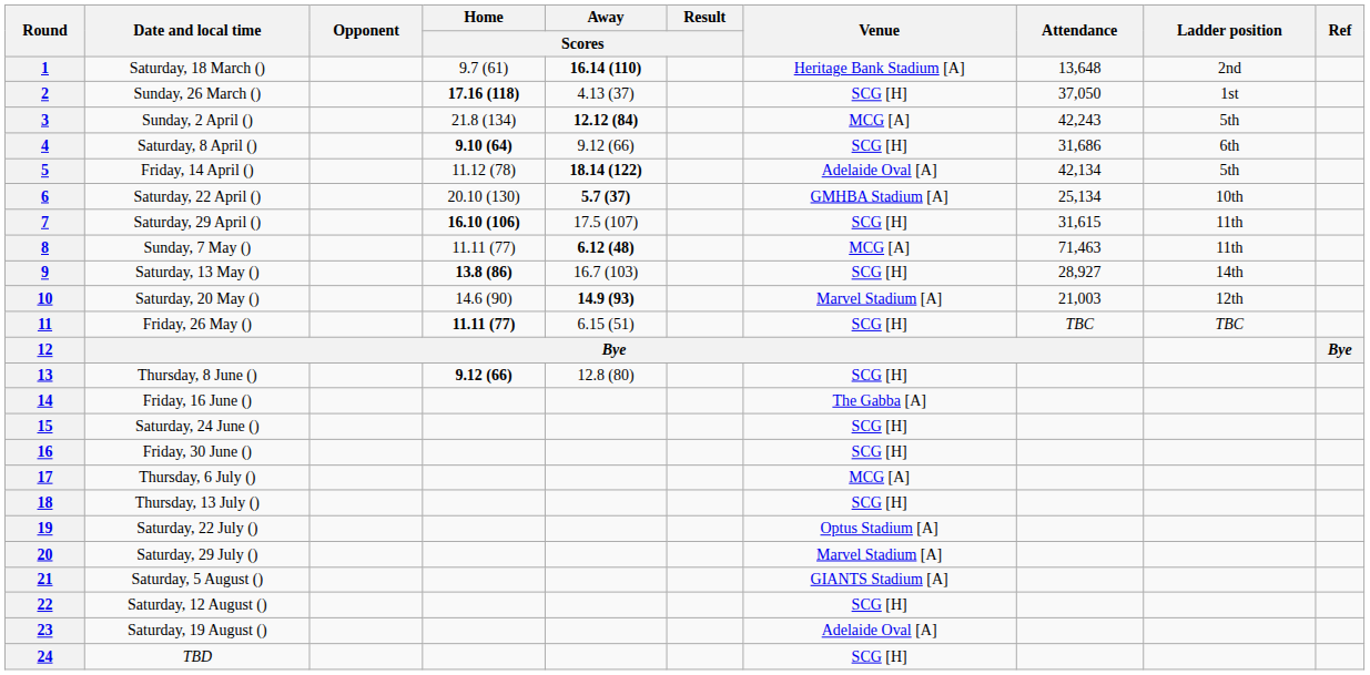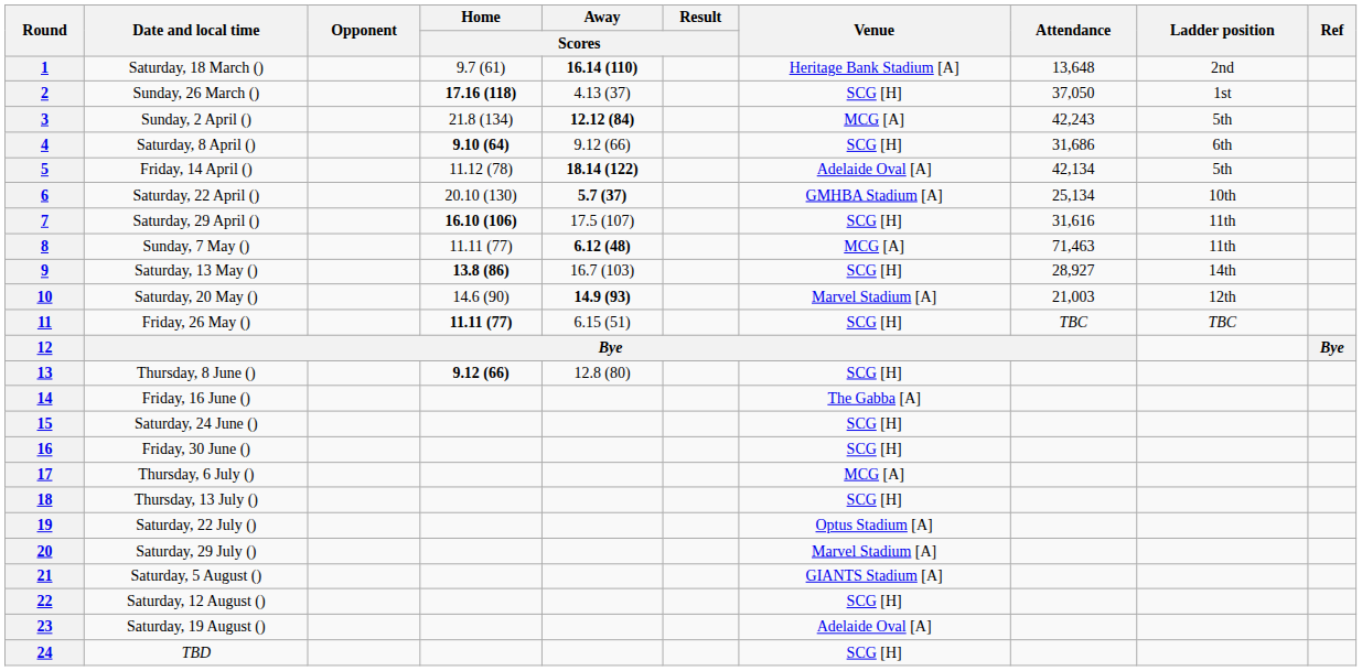7 | Attendance: 31,615 -> 31,616
